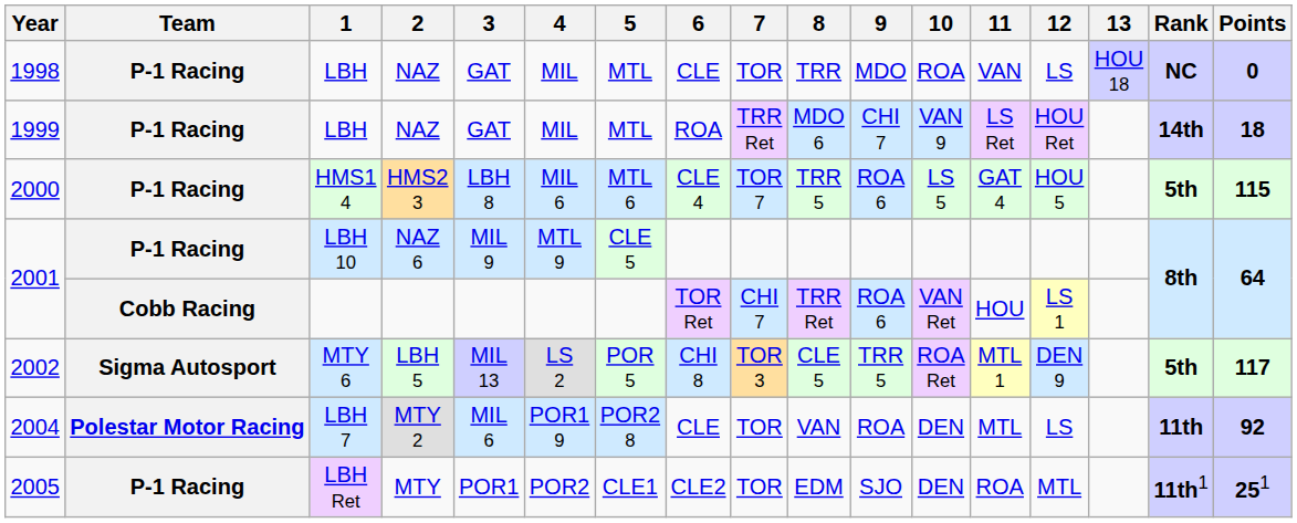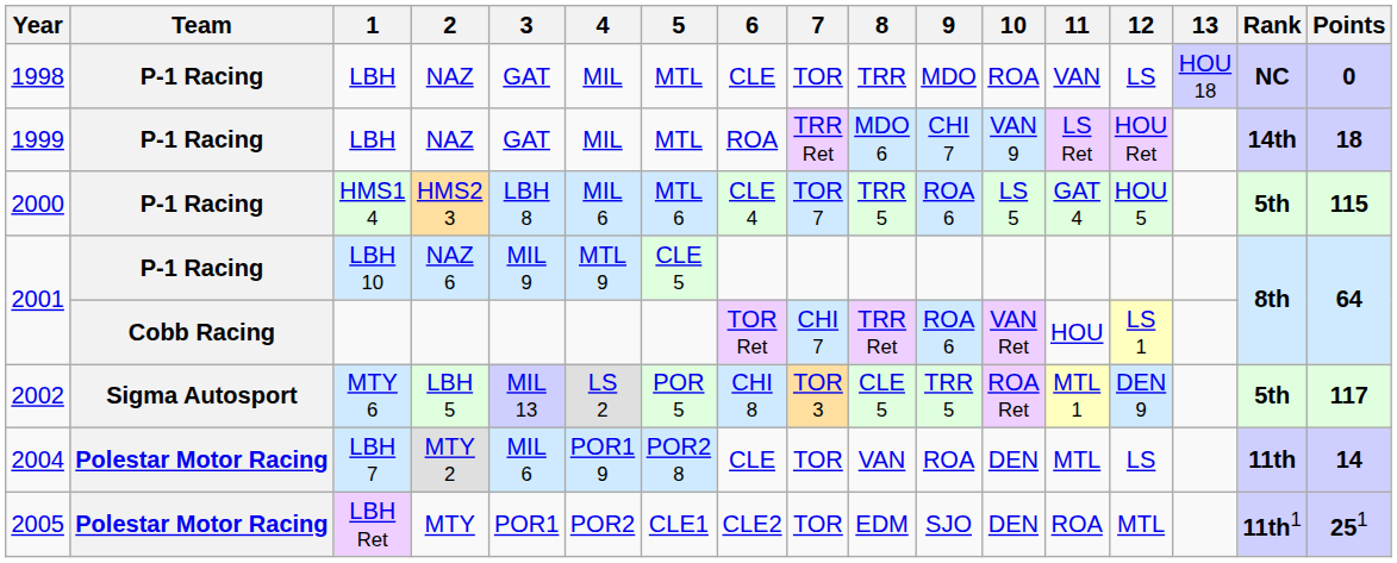2004 | Points: 92 -> 14
2005 | Team: P-1 Racing -> Polestar Motor Racing
